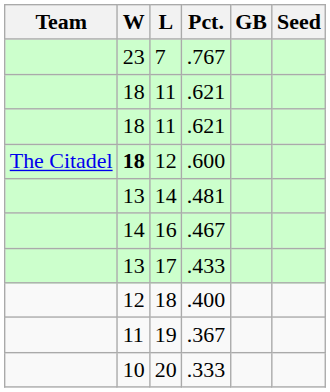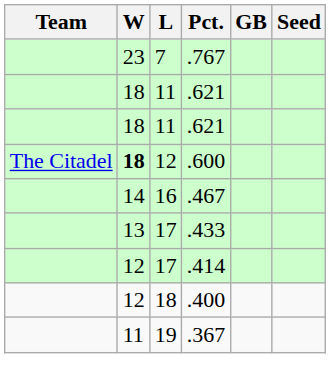- row: 13 | 14 | .481
+ row: 12 | 17 | .414
- row: 10 | 20 | .333
